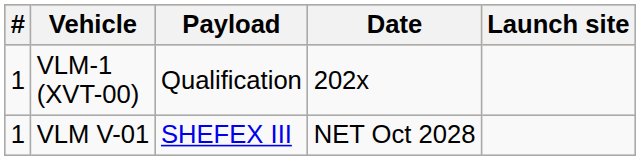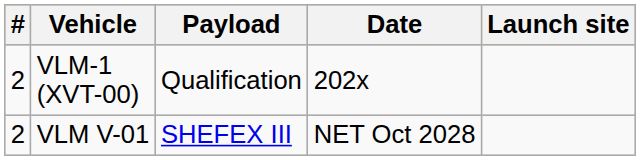VLM-1 (XVT-00) | #: 1 -> 2
VLM V-01 | #: 1 -> 2
